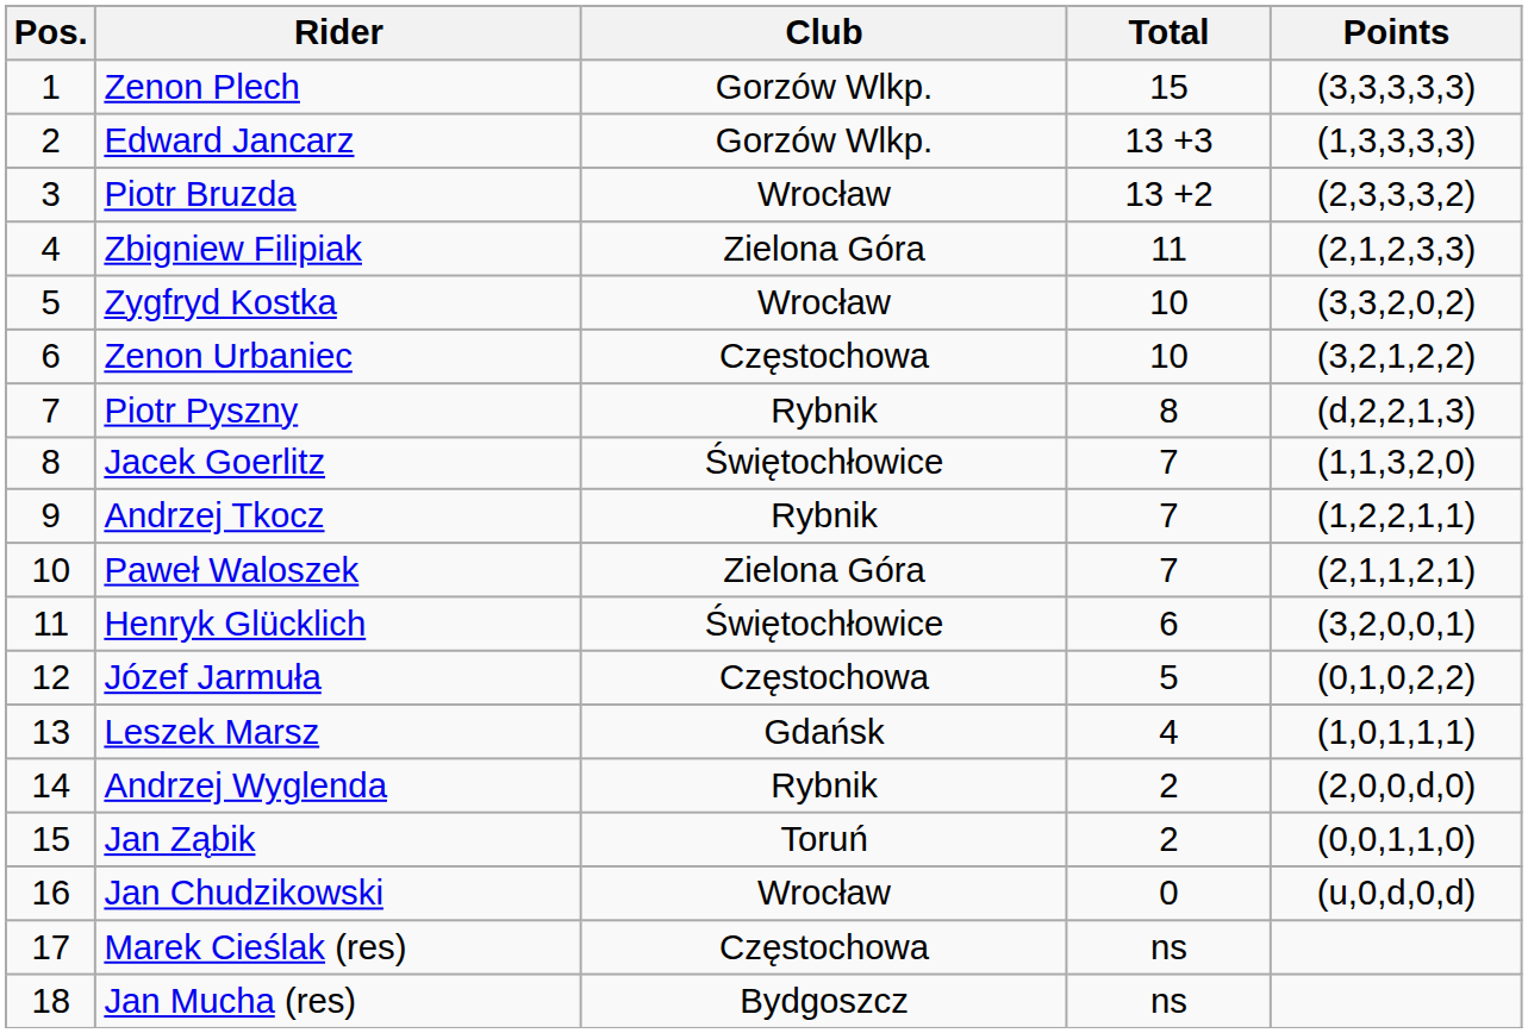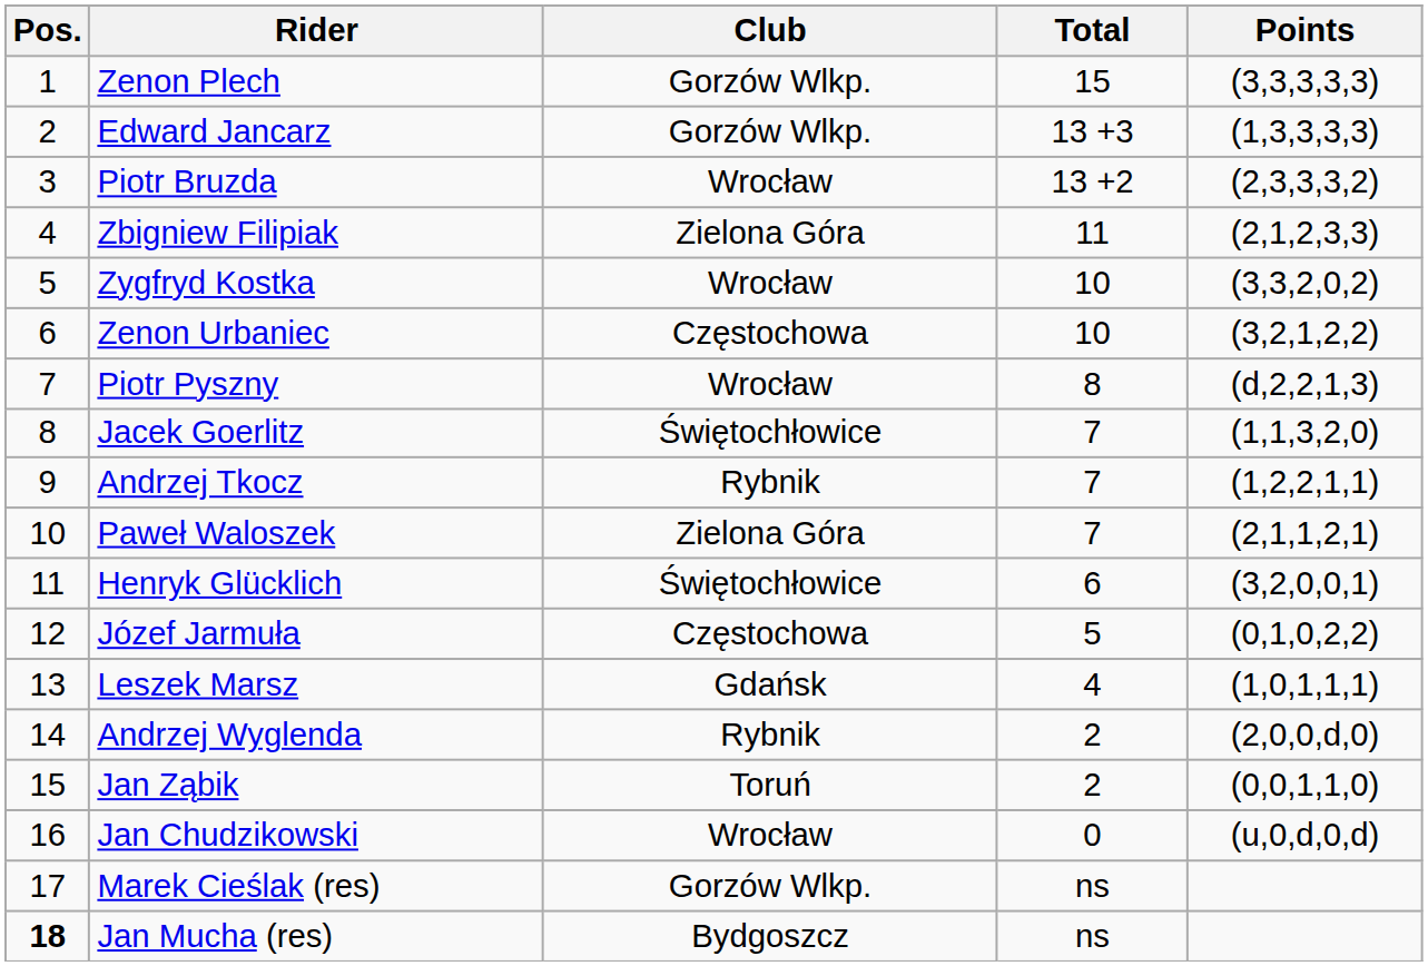Piotr Pyszny | Club: Rybnik -> Wrocław
Marek Cieślak (res) | Club: Częstochowa -> Gorzów Wlkp.
Jan Mucha (res) | Pos.: normal -> bold
